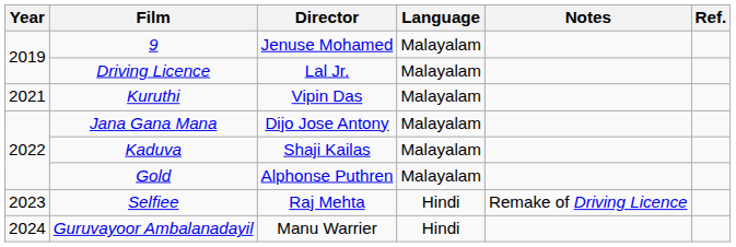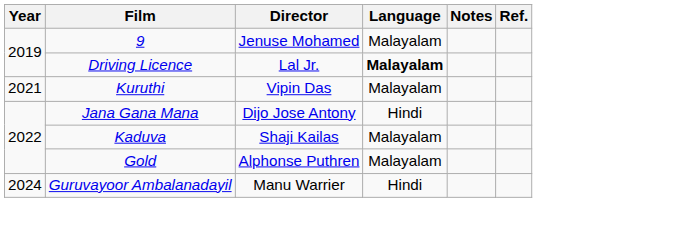Driving Licence | Language: normal -> bold
Jana Gana Mana | Language: Malayalam -> Hindi
- row: 2023 | Selfiee | Raj Mehta | Hindi | Remake of Driving Licence
